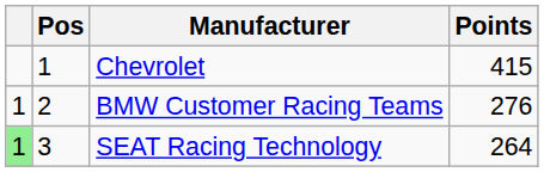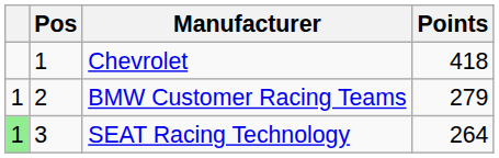Chevrolet | Points: 415 -> 418
BMW Customer Racing Teams | Points: 276 -> 279
